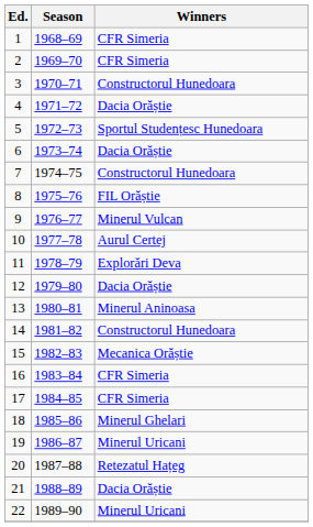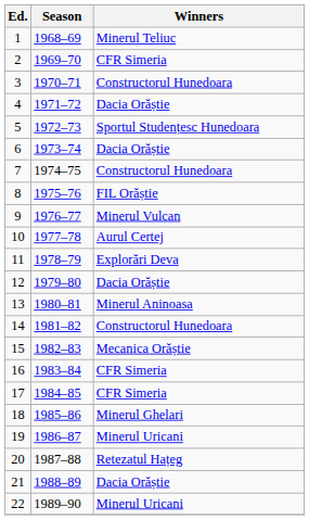1 | Winners: CFR Simeria -> Minerul Teliuc
